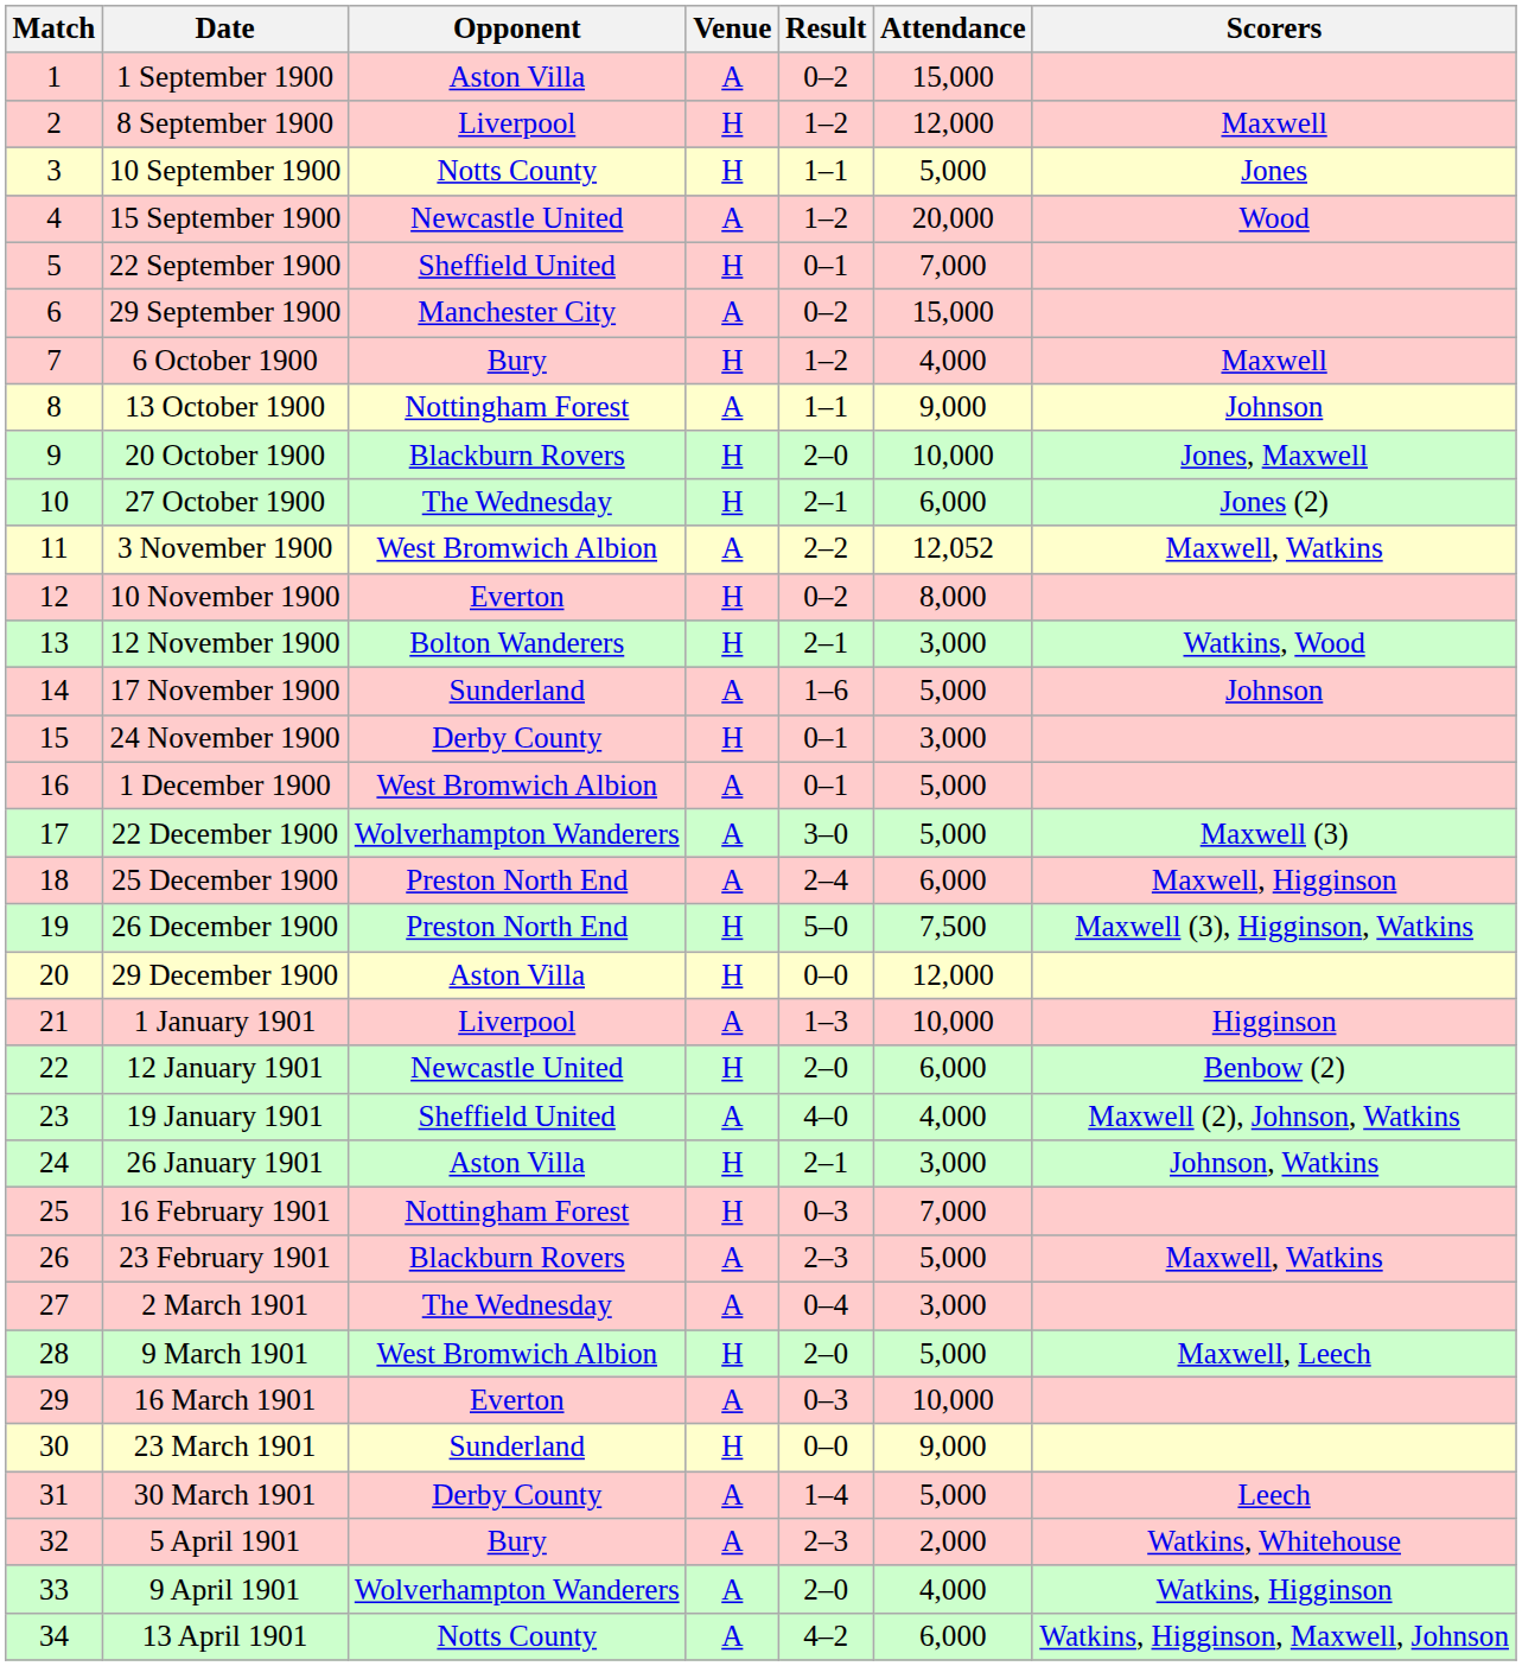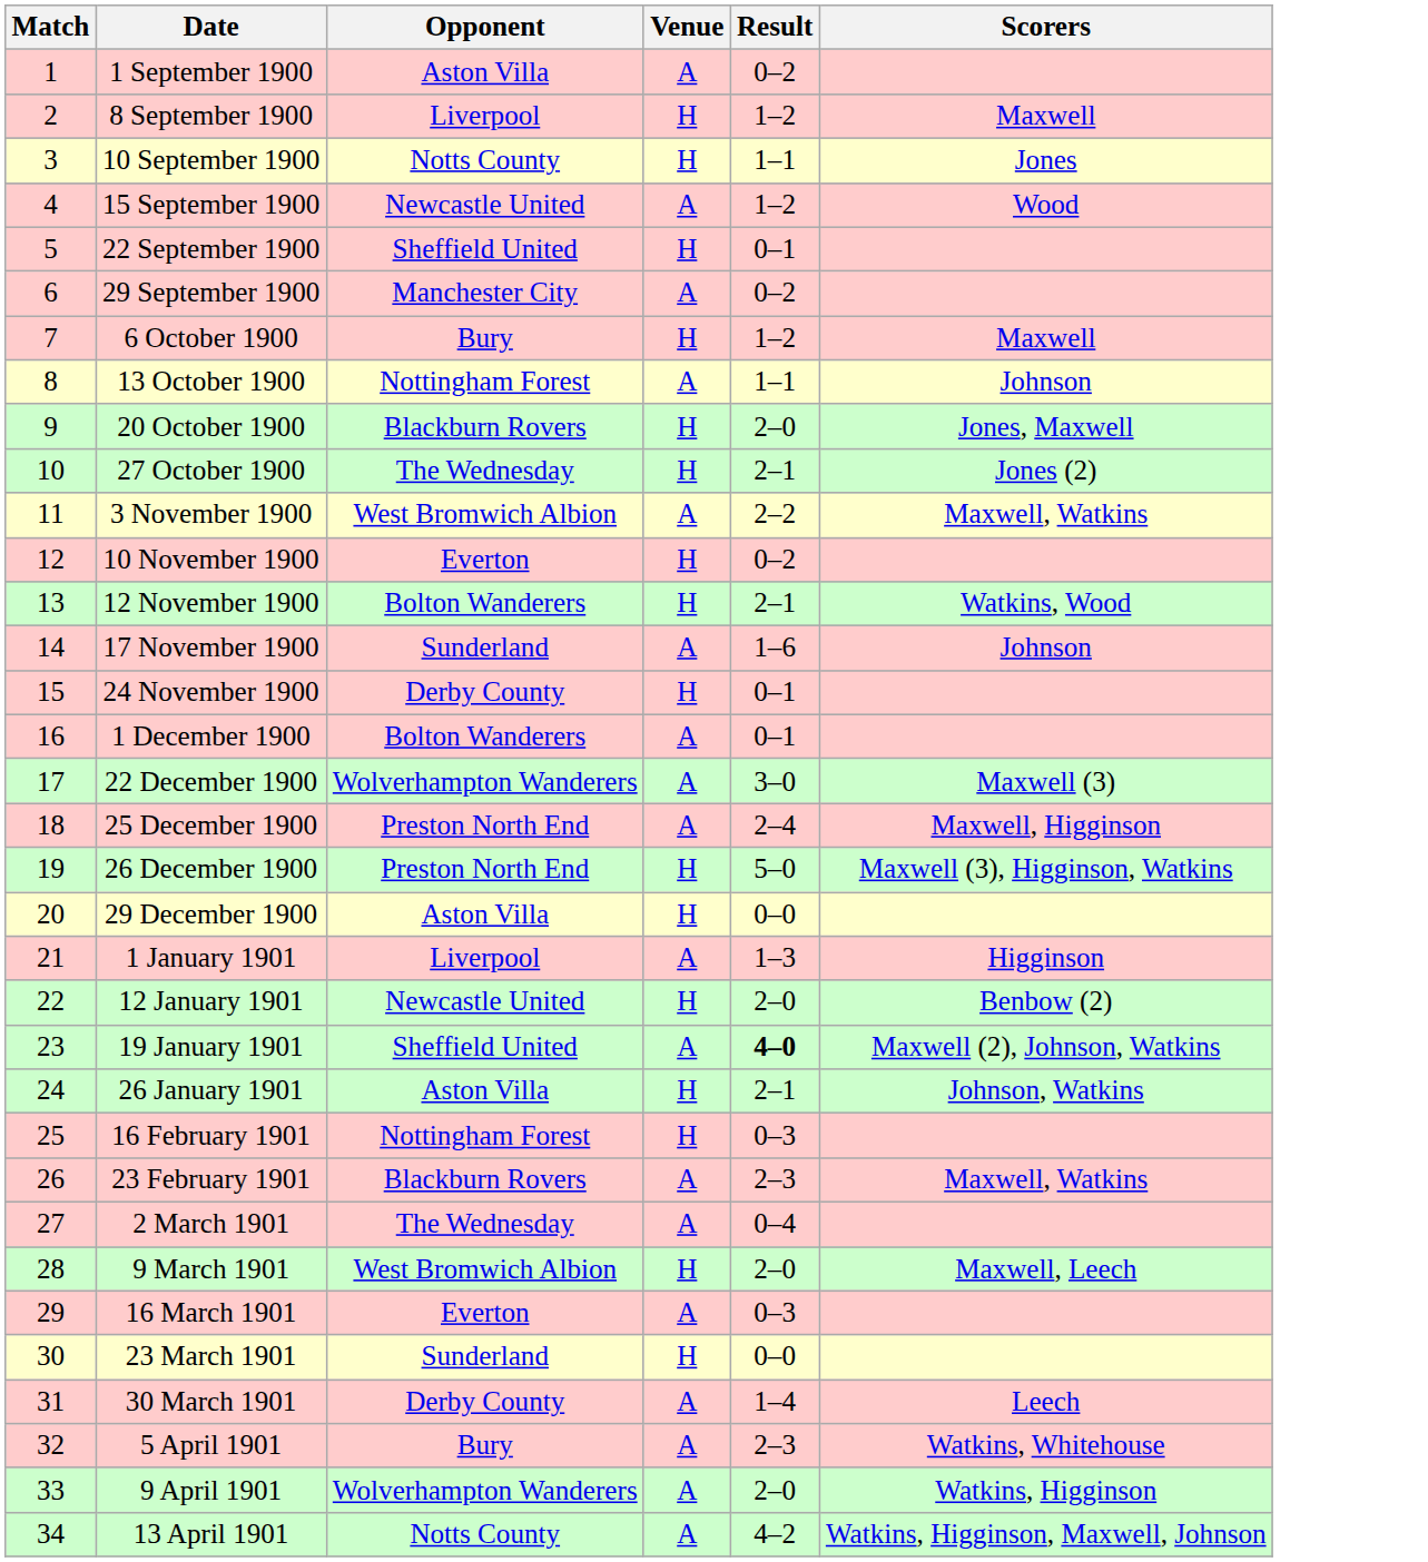- column: Attendance | 15,000 | 12,000 | 5,000 | 20,000 | 7,000 | 15,000 | 4,000 | 9,000 | 10,000 | 6,000 | 12,052 | 8,000 | 3,000 | 5,000 | 3,000 | 5,000 | 5,000 | 6,000 | 7,500 | 12,000 | 10,000 | 6,000 | 4,000 | 3,000 | 7,000 | 5,000 | 3,000 | 5,000 | 10,000 | 9,000 | 5,000 | 2,000 | 4,000 | 6,000
1 December 1900 | Opponent: West Bromwich Albion -> Bolton Wanderers
19 January 1901 | Result: normal -> bold
